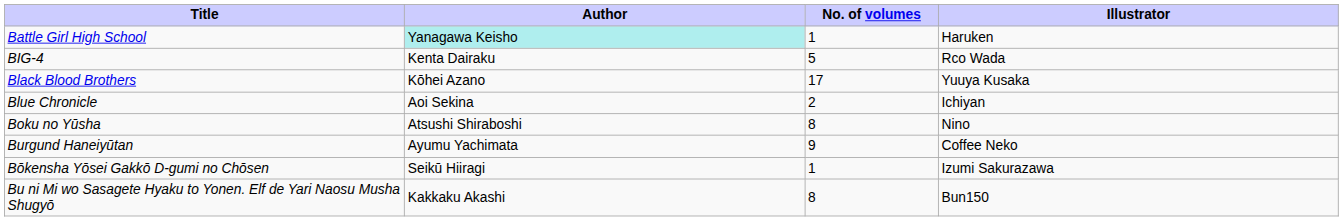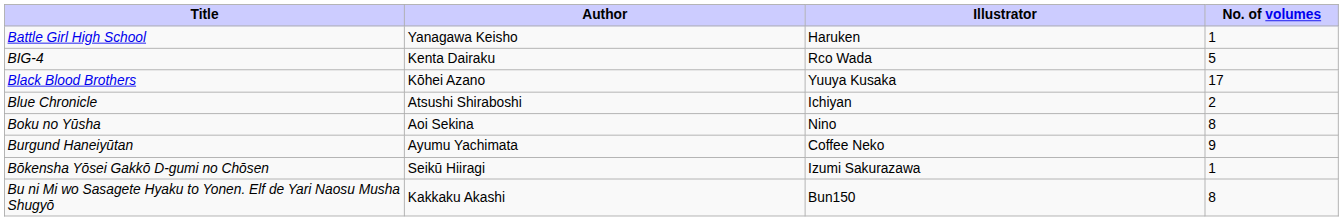columns swapped: Illustrator <-> No. of volumes
Battle Girl High School | Author: paleturquoise background -> no background
Blue Chronicle | Author: Aoi Sekina -> Atsushi Shiraboshi
Boku no Yūsha | Author: Atsushi Shiraboshi -> Aoi Sekina
